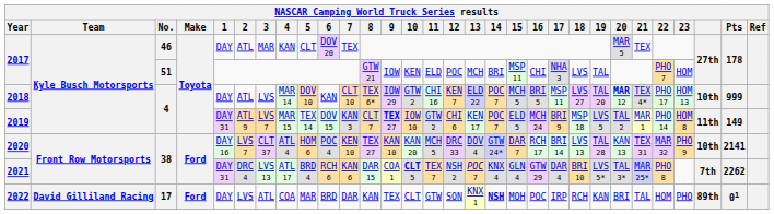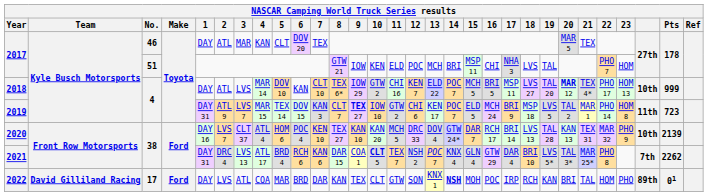2019 | Pts: 149 -> 723
2020 | Pts: 2141 -> 2139
